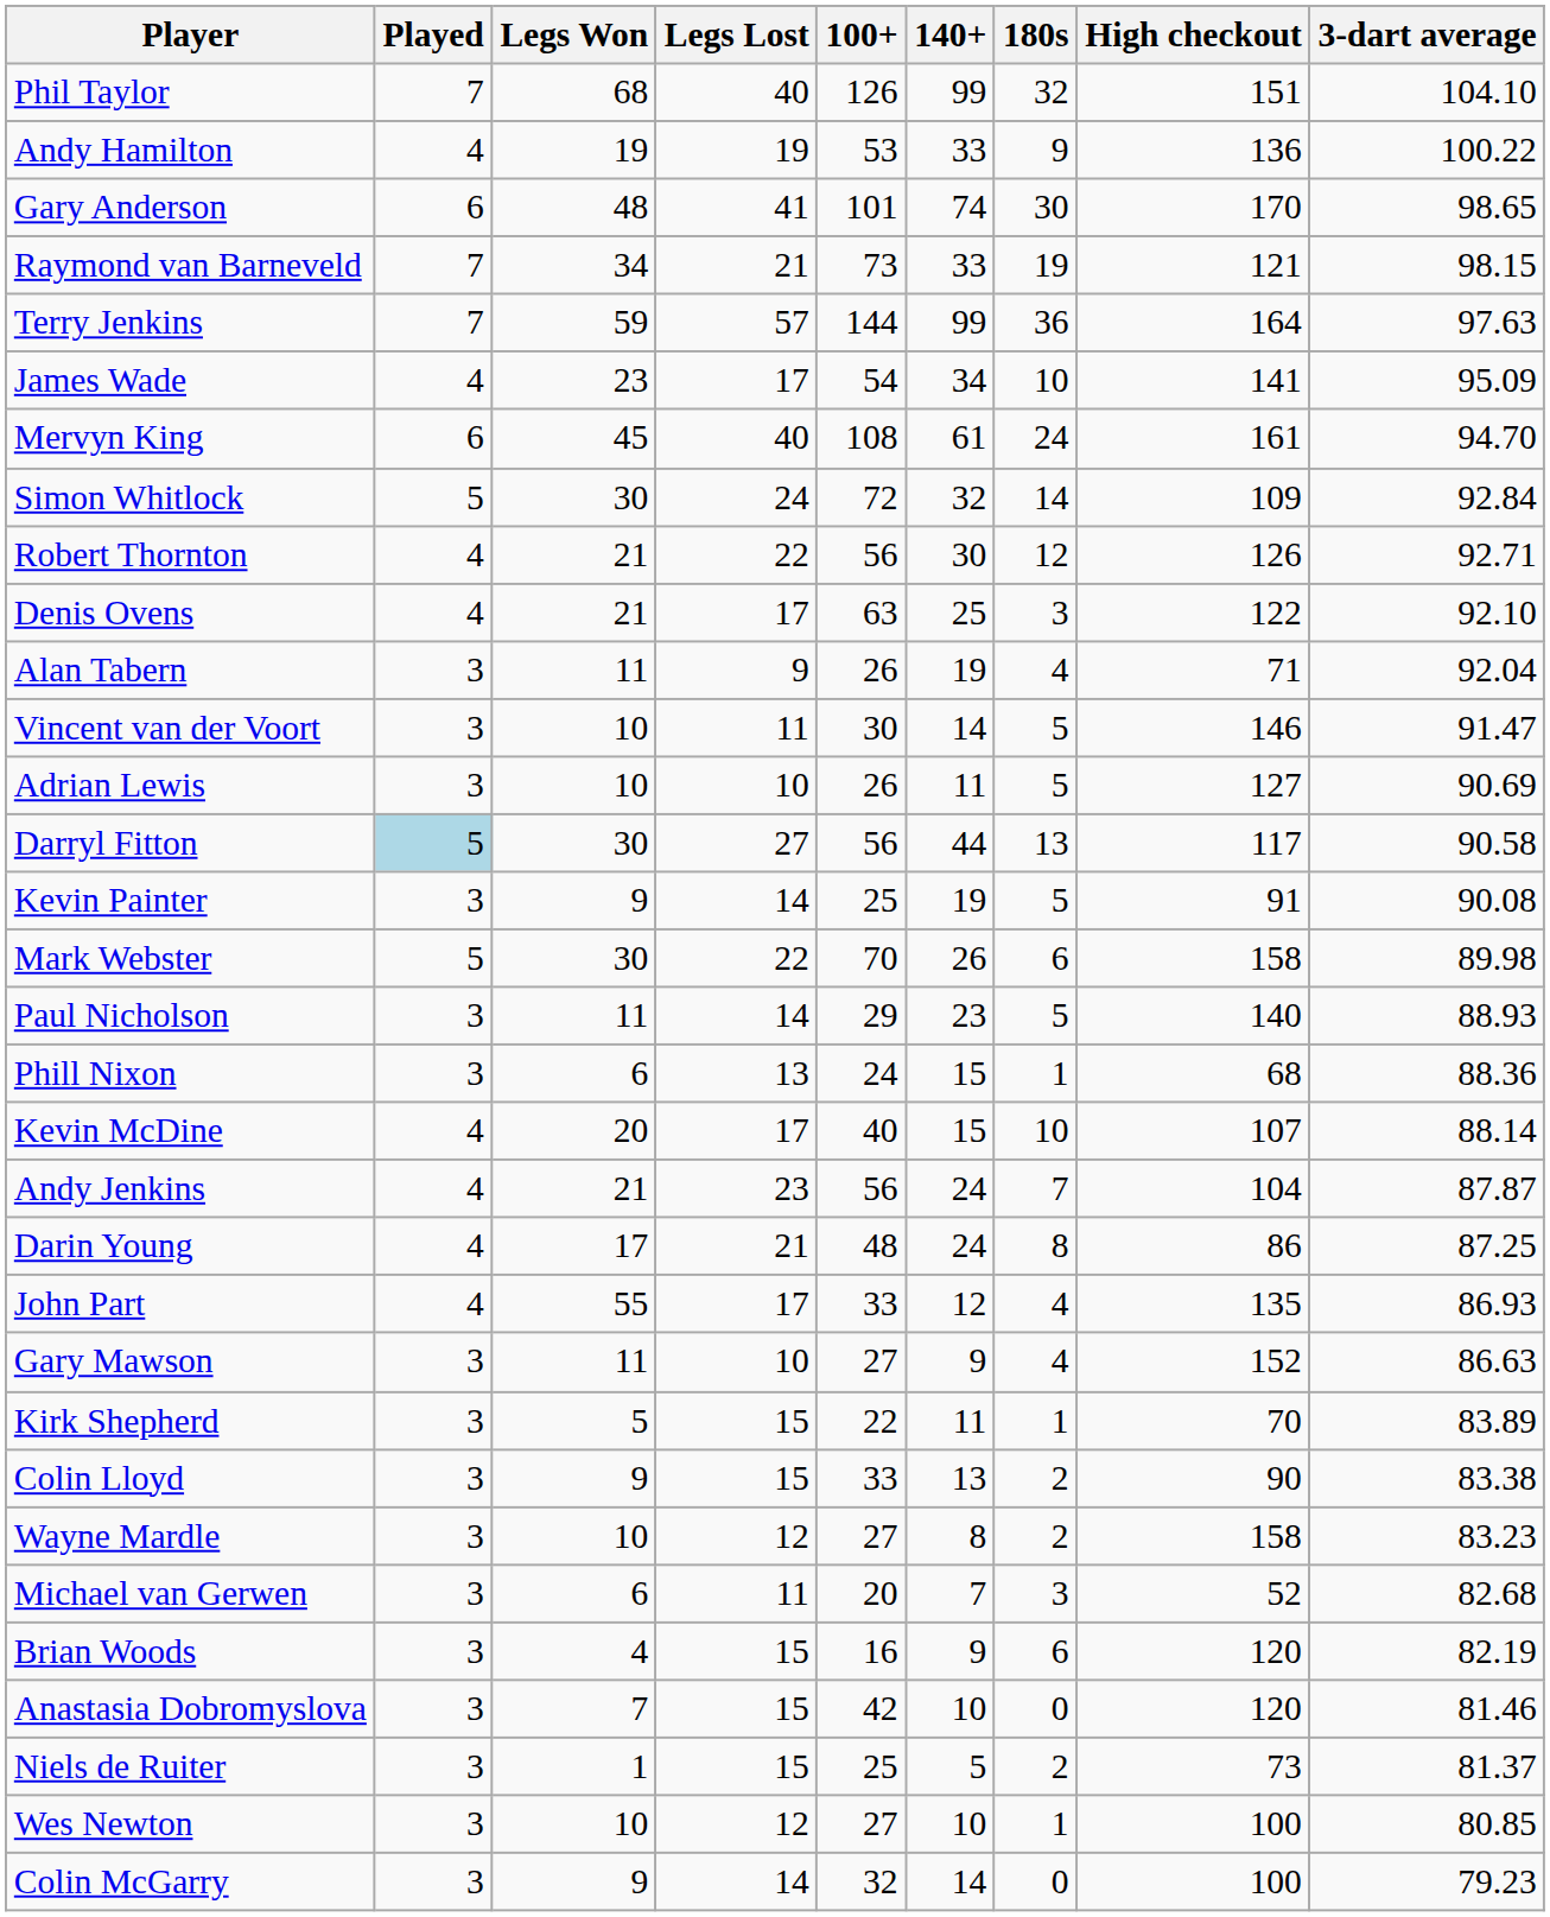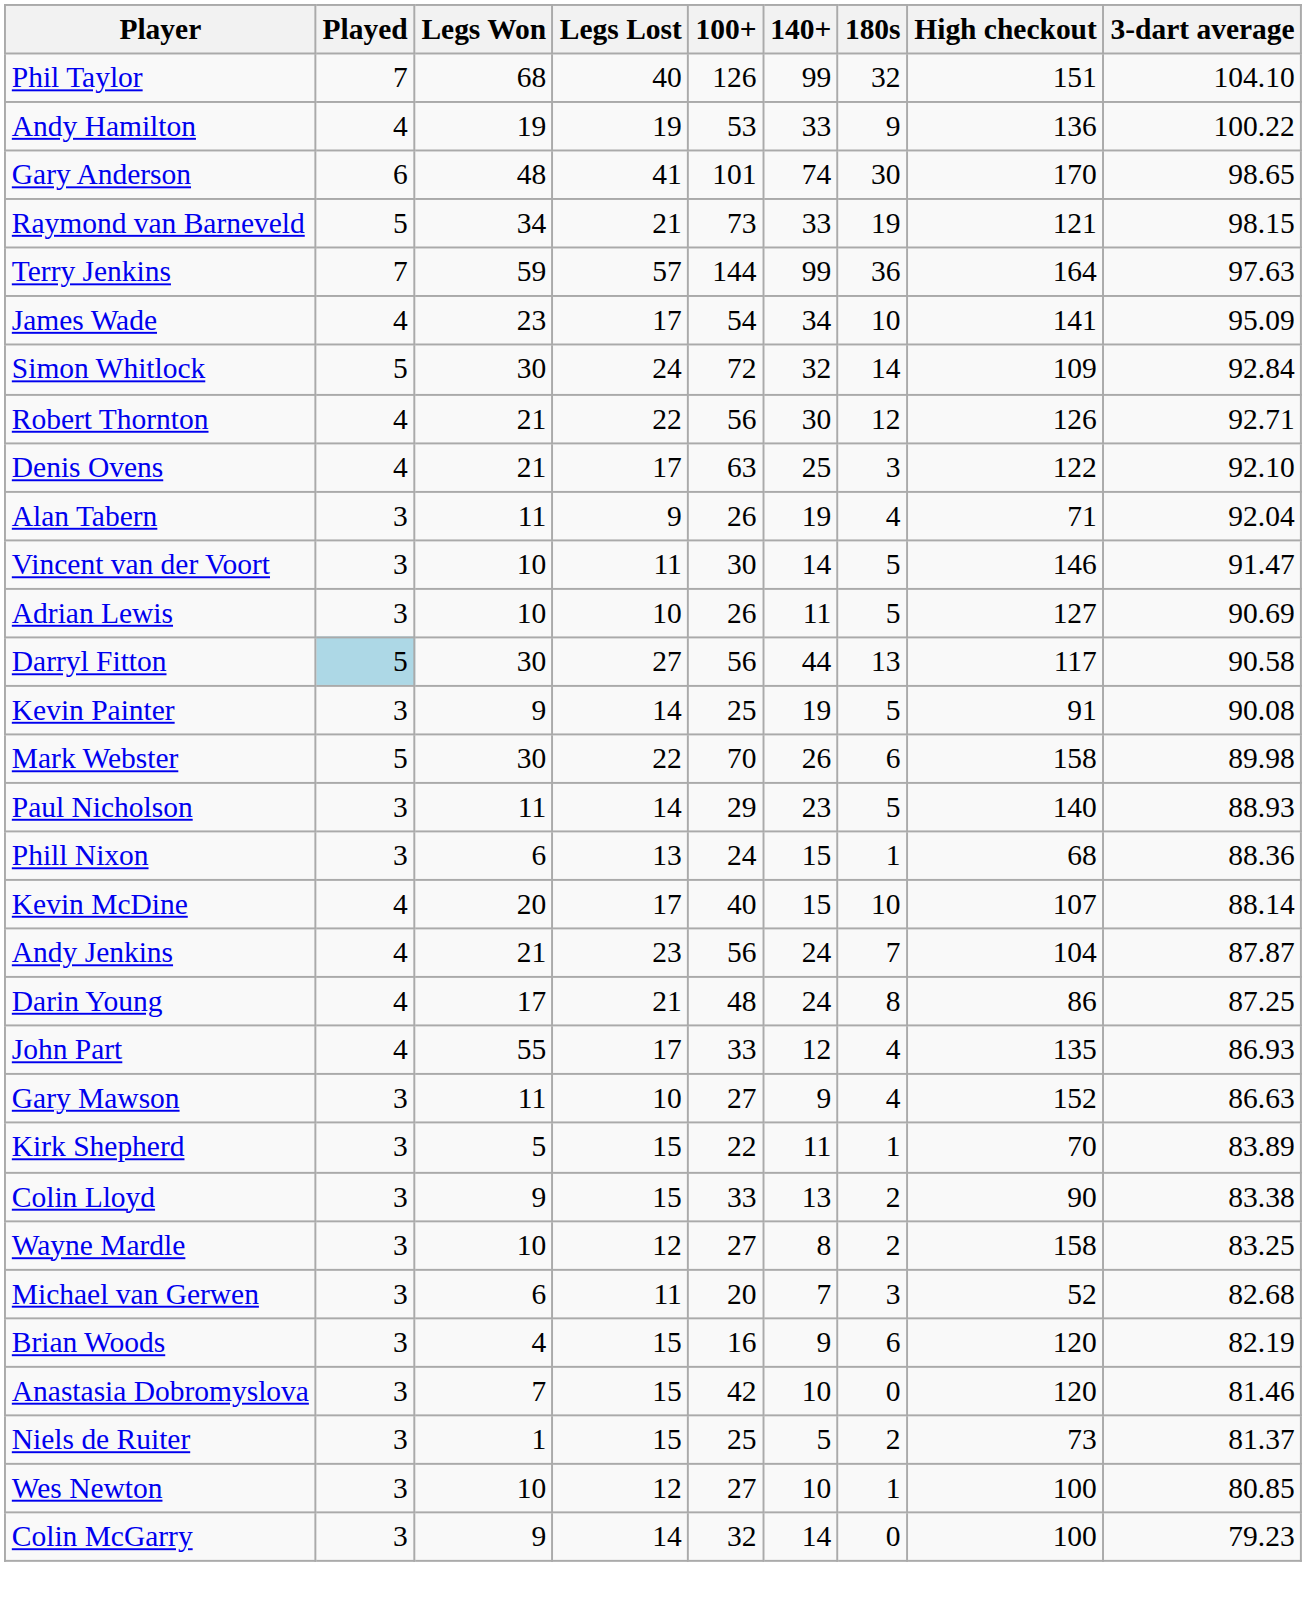Raymond van Barneveld | Played: 7 -> 5
- row: Mervyn King | 6 | 45 | 40 | 108 | 61 | 24 | 161 | 94.70
Wayne Mardle | 3-dart average: 83.23 -> 83.25
